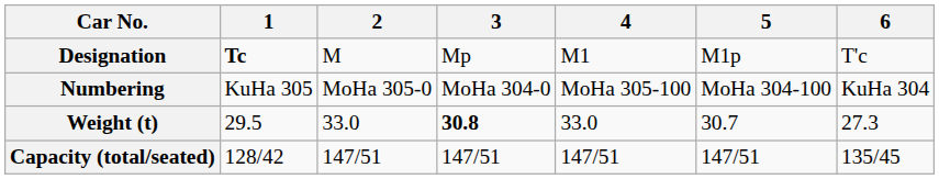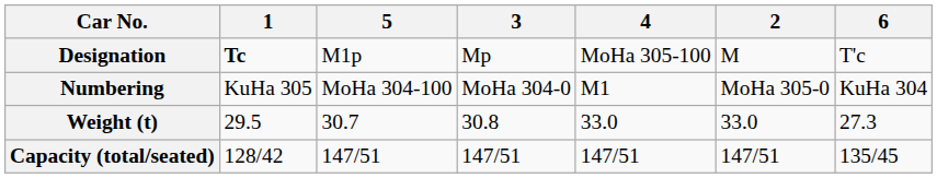columns swapped: 2 <-> 5
Designation | 4: M1 -> MoHa 305-100
Numbering | 4: MoHa 305-100 -> M1
Weight (t) | 3: bold -> normal
